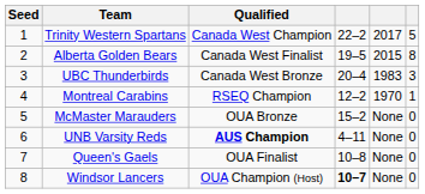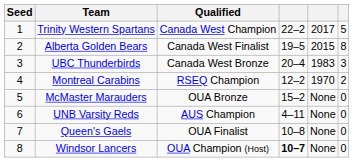Montreal Carabins | column 6: 1 -> 2
UNB Varsity Reds | Qualified: bold -> normal
